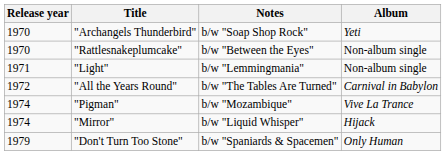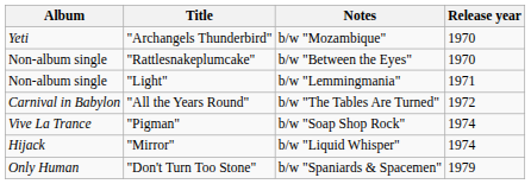columns swapped: Release year <-> Album
"Archangels Thunderbird" | Notes: b/w "Soap Shop Rock" -> b/w "Mozambique"
"Pigman" | Notes: b/w "Mozambique" -> b/w "Soap Shop Rock"
